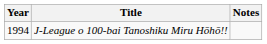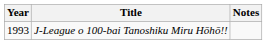J-League o 100-bai Tanoshiku Miru Hōhō!! | Year: 1994 -> 1993
